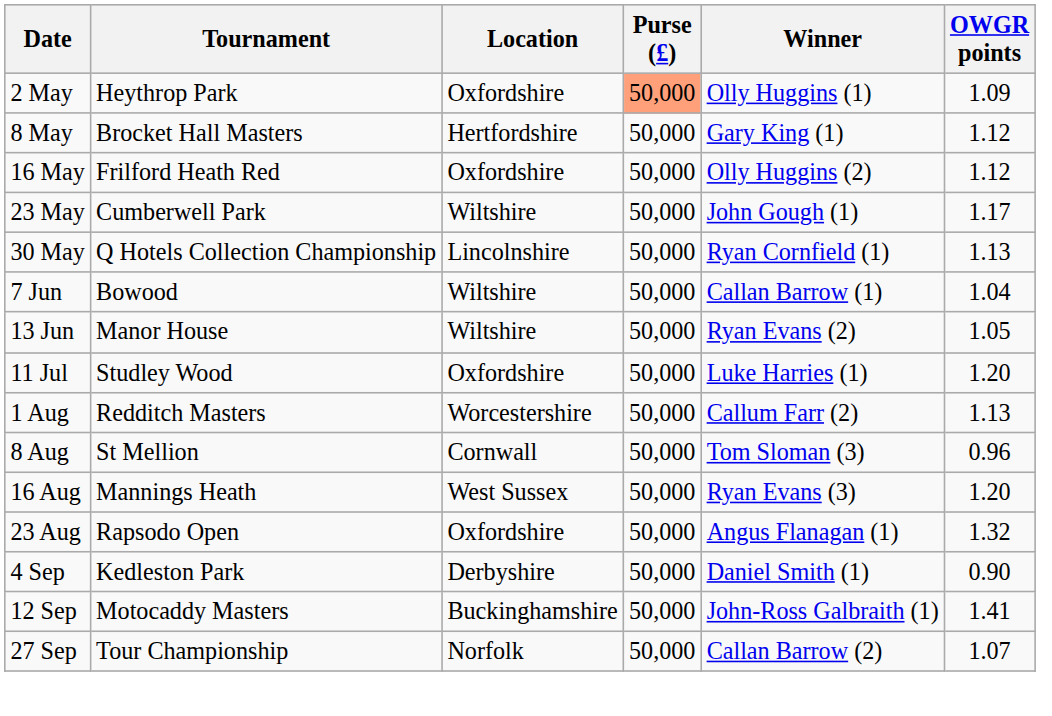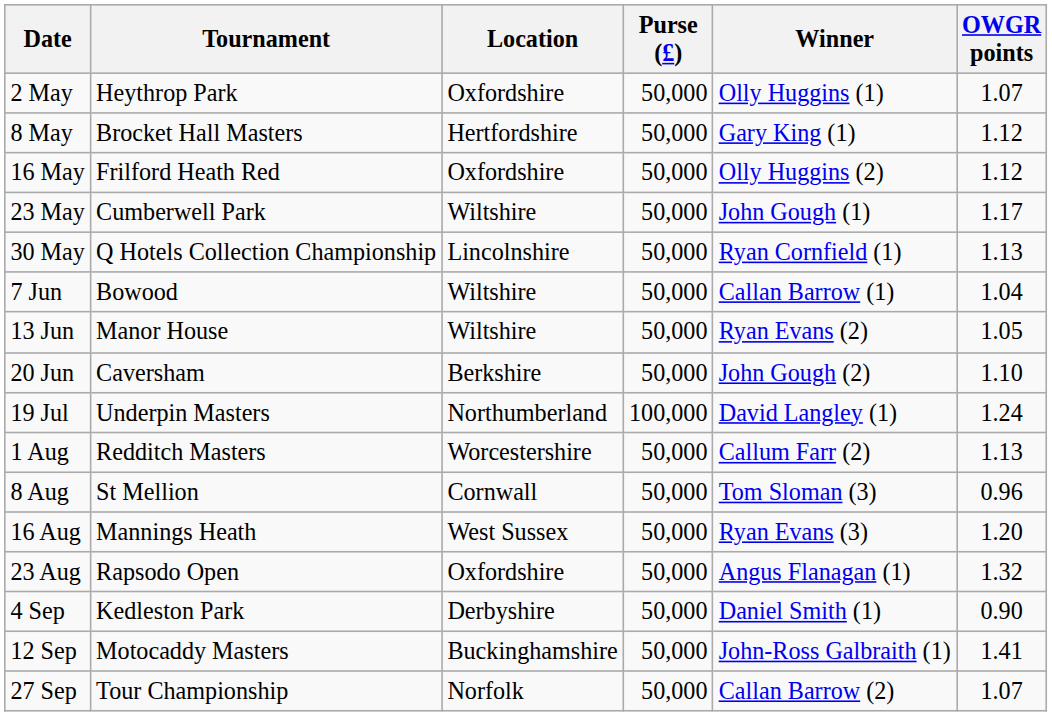2 May | Purse (£): lightsalmon background -> no background
2 May | OWGR points: 1.09 -> 1.07
+ row: 20 Jun | Caversham | Berkshire | 50,000 | John Gough (2) | 1.10
- row: 11 Jul | Studley Wood | Oxfordshire | 50,000 | Luke Harries (1) | 1.20
+ row: 19 Jul | Underpin Masters | Northumberland | 100,000 | David Langley (1) | 1.24
